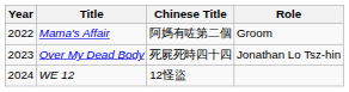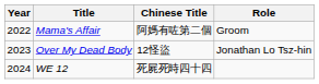Over My Dead Body | Chinese Title: 死屍死時四十四 -> 12怪盜
WE 12 | Chinese Title: 12怪盜 -> 死屍死時四十四
